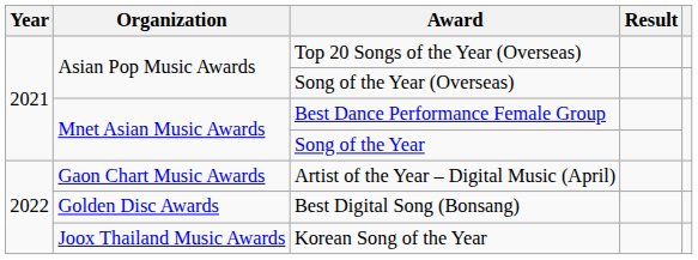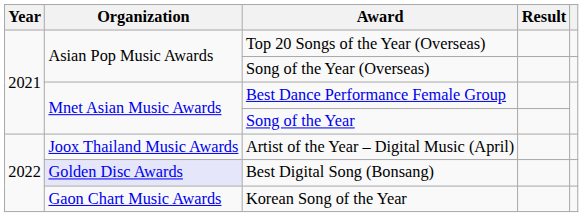Artist of the Year – Digital Music (April) | Organization: Gaon Chart Music Awards -> Joox Thailand Music Awards
Best Digital Song (Bonsang) | Organization: no background -> lavender background
Korean Song of the Year | Organization: Joox Thailand Music Awards -> Gaon Chart Music Awards
